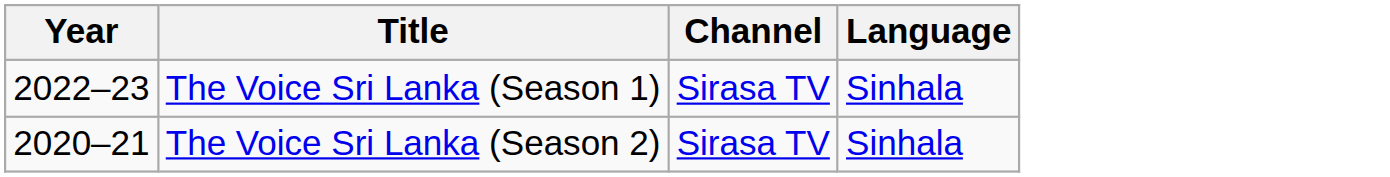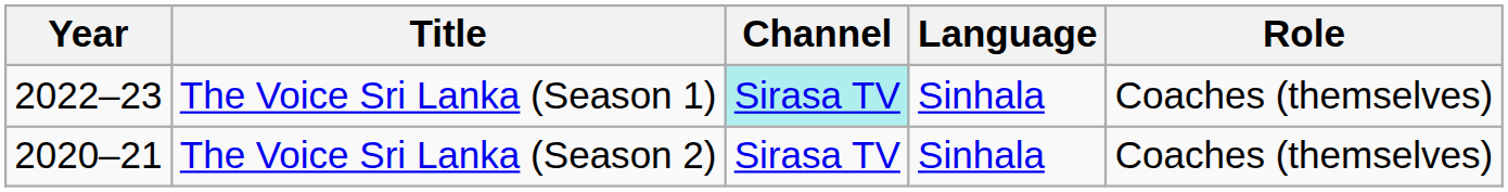+ column: Role | Coaches (themselves) | Coaches (themselves)
The Voice Sri Lanka (Season 1) | Channel: no background -> paleturquoise background
